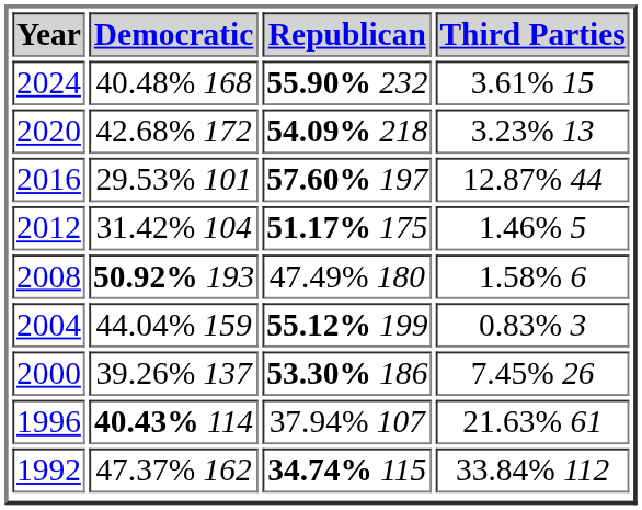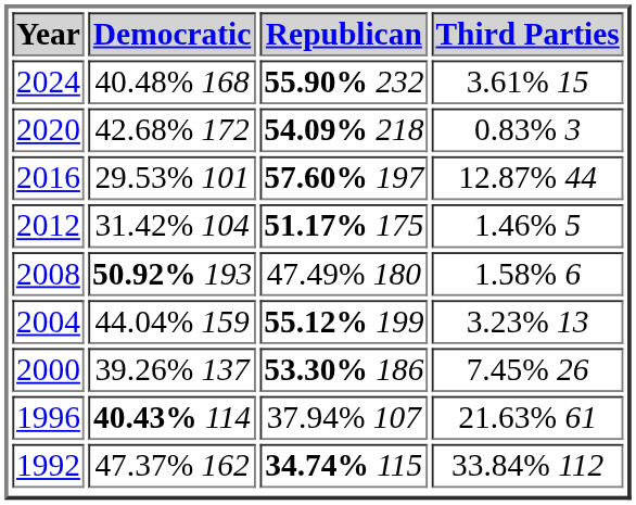2020 | Third Parties: 3.23% 13 -> 0.83% 3
2004 | Third Parties: 0.83% 3 -> 3.23% 13
